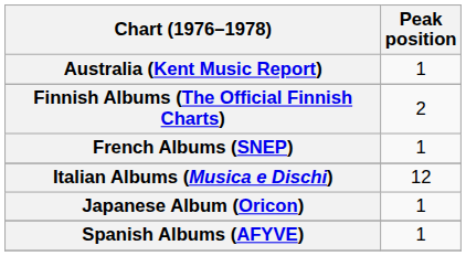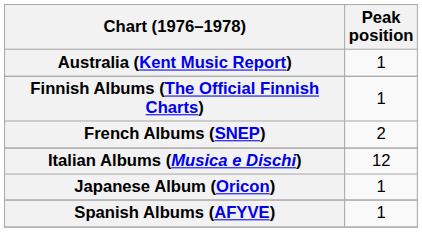Finnish Albums (The Official Finnish Charts) | Peak position: 2 -> 1
French Albums (SNEP) | Peak position: 1 -> 2
